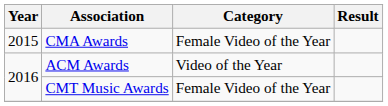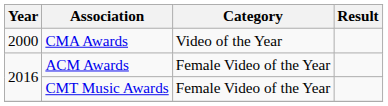CMA Awards | Year: 2015 -> 2000
CMA Awards | Category: Female Video of the Year -> Video of the Year
ACM Awards | Category: Video of the Year -> Female Video of the Year
